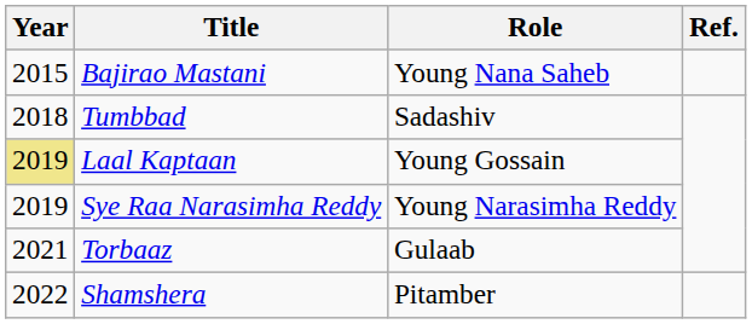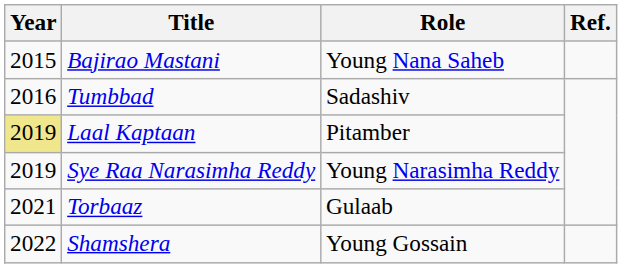Tumbbad | Year: 2018 -> 2016
Laal Kaptaan | Role: Young Gossain -> Pitamber
Shamshera | Role: Pitamber -> Young Gossain
